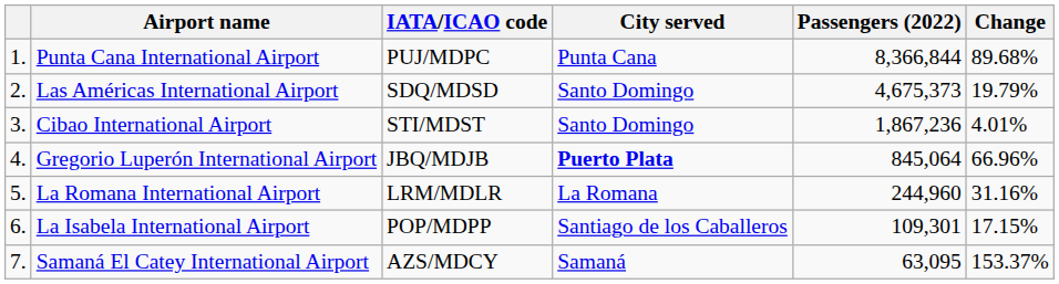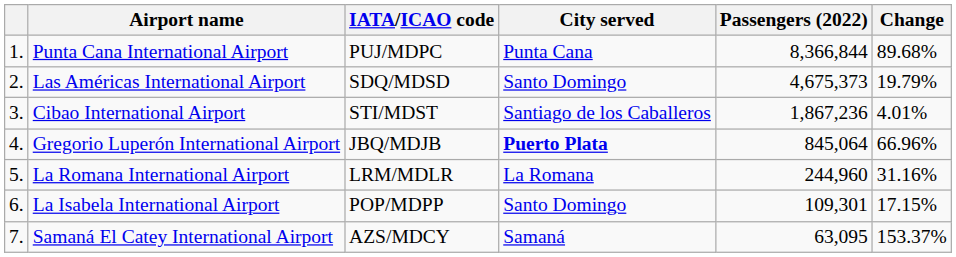Cibao International Airport | City served: Santo Domingo -> Santiago de los Caballeros
La Isabela International Airport | City served: Santiago de los Caballeros -> Santo Domingo
